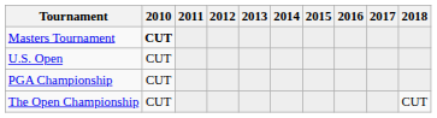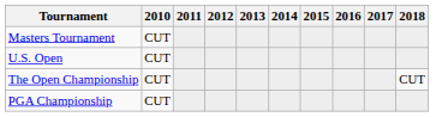Masters Tournament | 2010: bold -> normal
rows swapped: The Open Championship <-> PGA Championship
